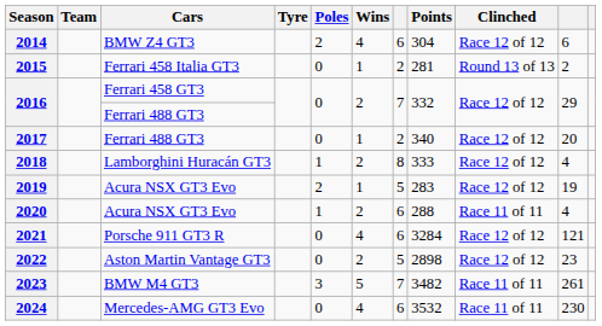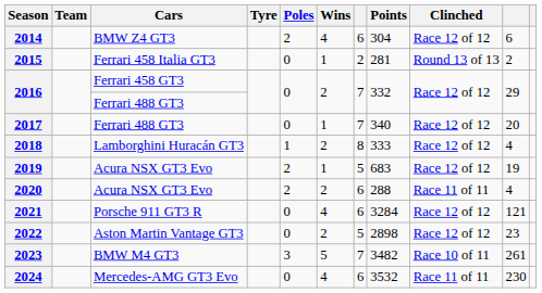2017 | column 7: 2 -> 7
2019 | Points: 283 -> 683
2020 | Poles: 1 -> 2
2023 | Clinched: Race 11 of 11 -> Race 10 of 11
